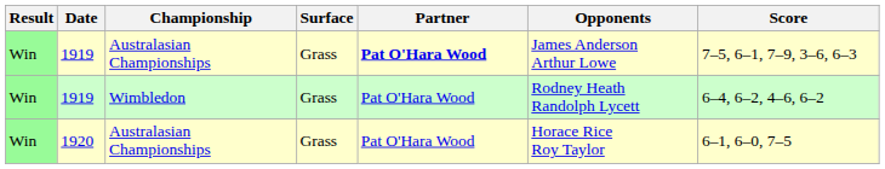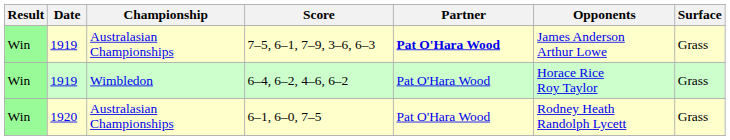columns swapped: Surface <-> Score
1919 / Wimbledon | Opponents: Rodney Heath Randolph Lycett -> Horace Rice Roy Taylor
1920 | Opponents: Horace Rice Roy Taylor -> Rodney Heath Randolph Lycett
